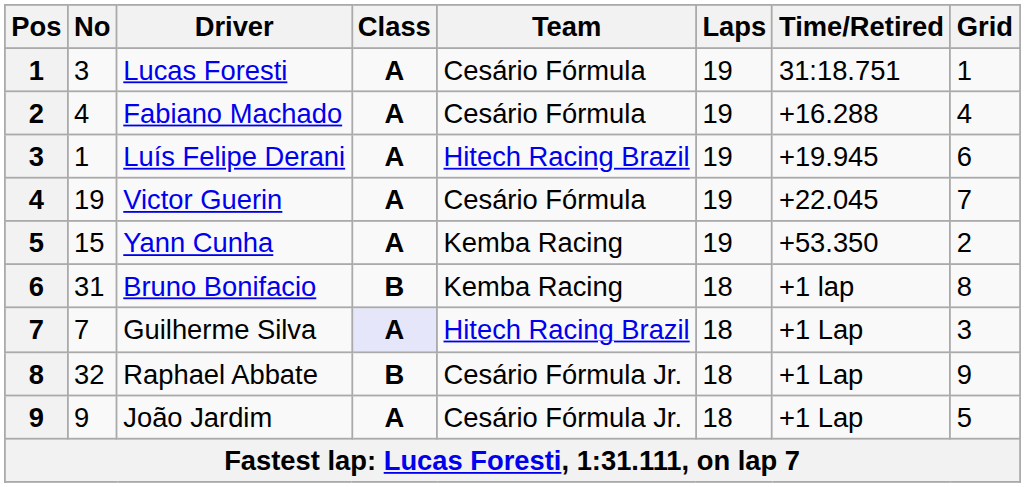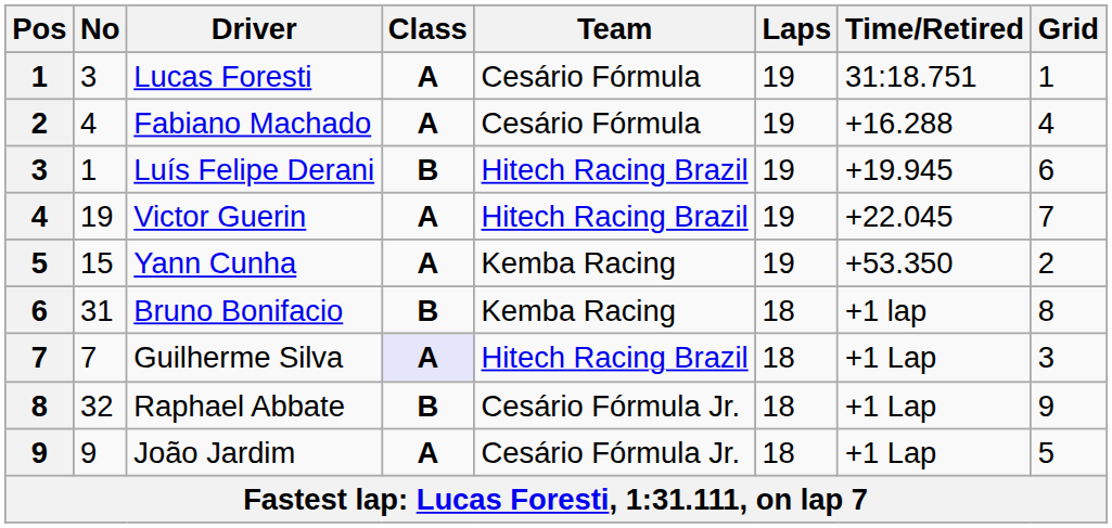Luís Felipe Derani | Class: A -> B
Victor Guerin | Team: Cesário Fórmula -> Hitech Racing Brazil
